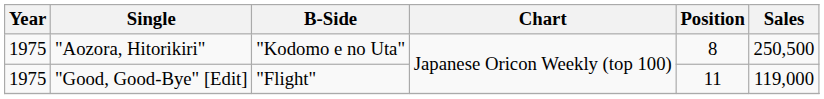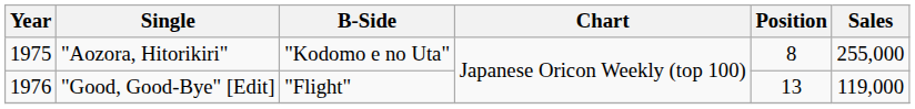"Aozora, Hitorikiri" | Sales: 250,500 -> 255,000
"Good, Good-Bye" [Edit] | Year: 1975 -> 1976
"Good, Good-Bye" [Edit] | Position: 11 -> 13
